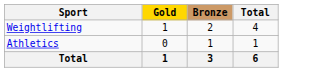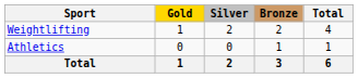+ column: Silver | 2 | 0 | 2
